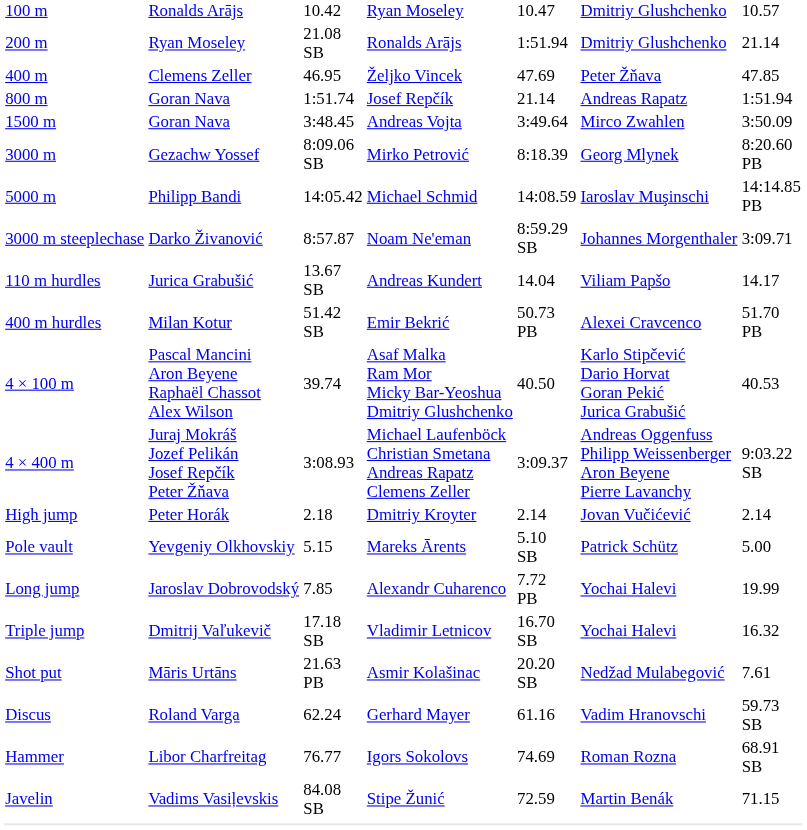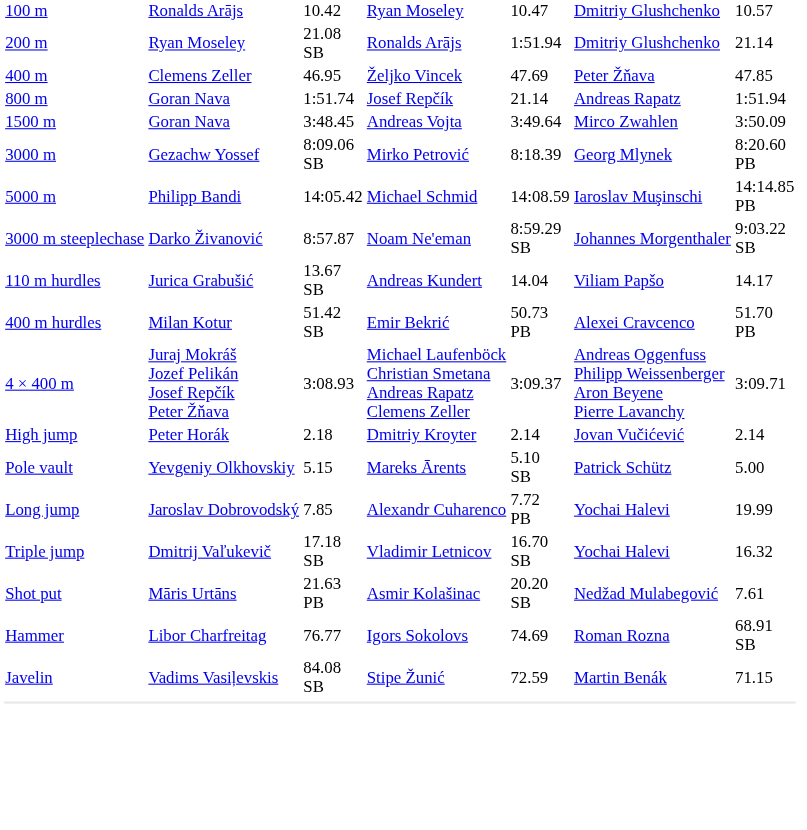3000 m steeplechase | column 7: 3:09.71 -> 9:03.22 SB
- row: 4 × 100 m | Pascal Mancini Aron Beyene Raphaël Chassot Alex Wilson | 39.74 | Asaf Malka Ram Mor Micky Bar-Yeoshua Dmitriy Glushchenko | 40.50 | Karlo Stipčević Dario Horvat Goran Pekić Jurica Grabušić | 40.53
4 × 400 m | column 7: 9:03.22 SB -> 3:09.71
- row: Discus | Roland Varga | 62.24 | Gerhard Mayer | 61.16 | Vadim Hranovschi | 59.73 SB
